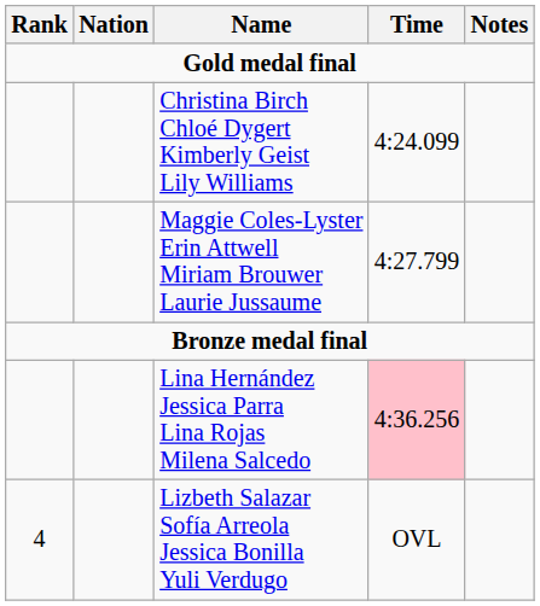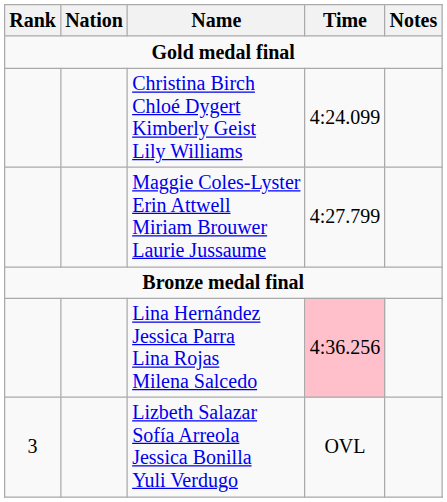Lizbeth Salazar Sofía Arreola Jessica Bonilla Yuli Verdugo | Rank: 4 -> 3
